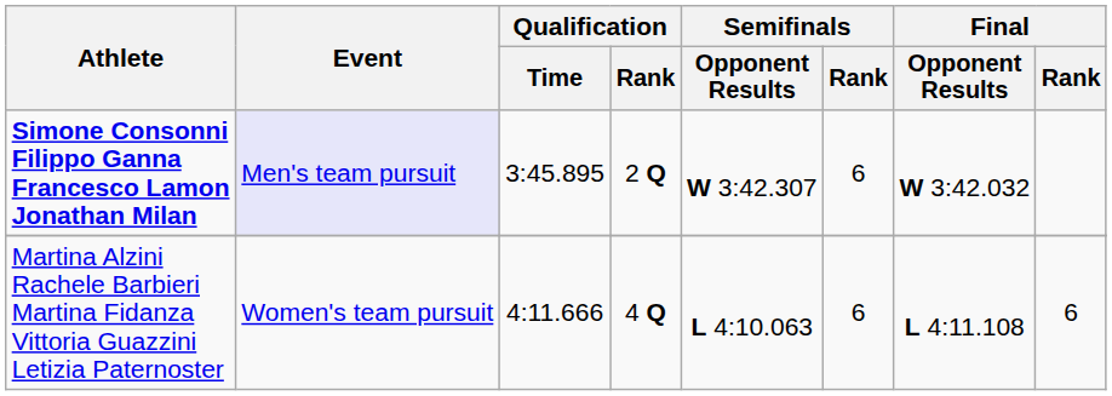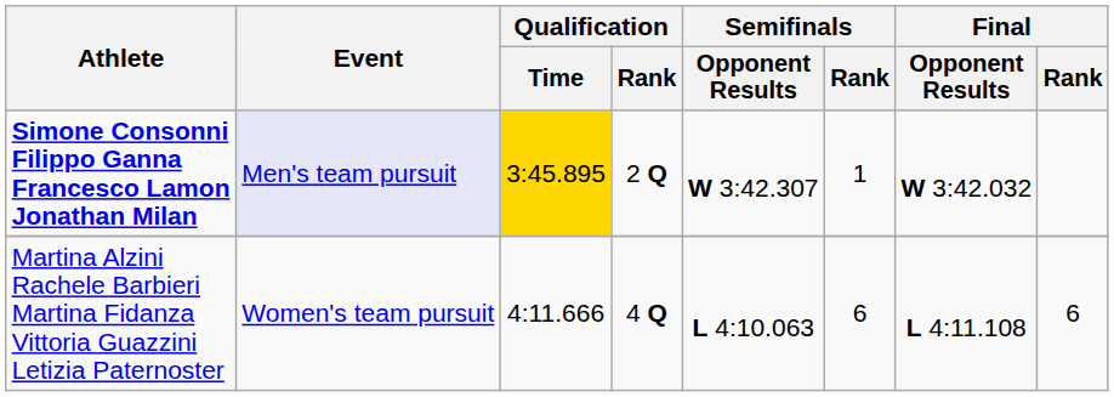Simone Consonni Filippo Ganna Francesco Lamon Jonathan Milan | Qualification / Time: no background -> gold background
Simone Consonni Filippo Ganna Francesco Lamon Jonathan Milan | Semifinals / Rank: 6 -> 1
